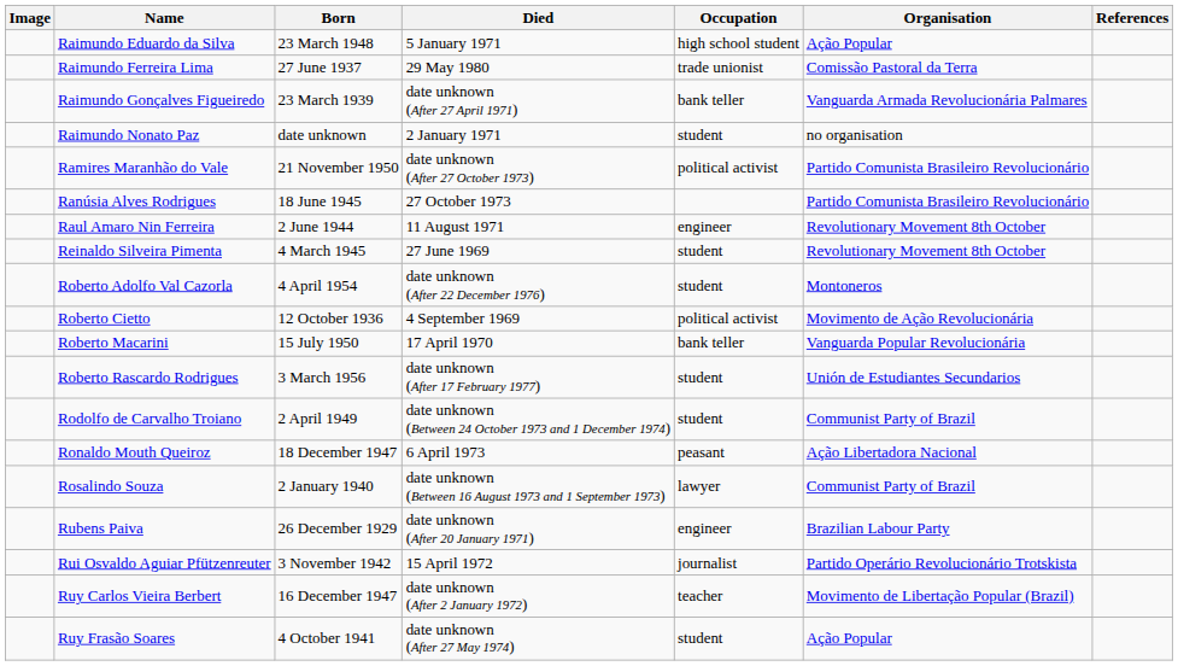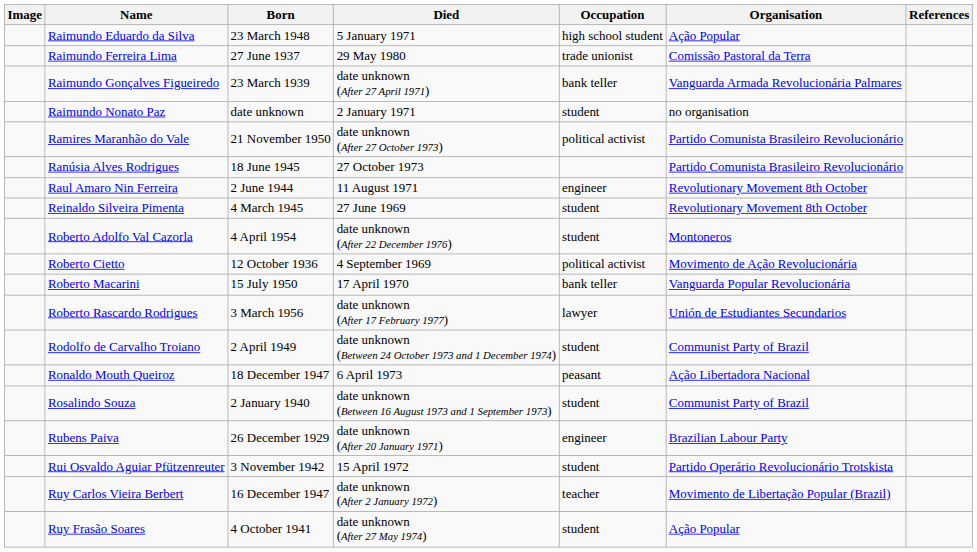Roberto Rascardo Rodrigues | Occupation: student -> lawyer
Rosalindo Souza | Occupation: lawyer -> student
Rui Osvaldo Aguiar Pfützenreuter | Occupation: journalist -> student
